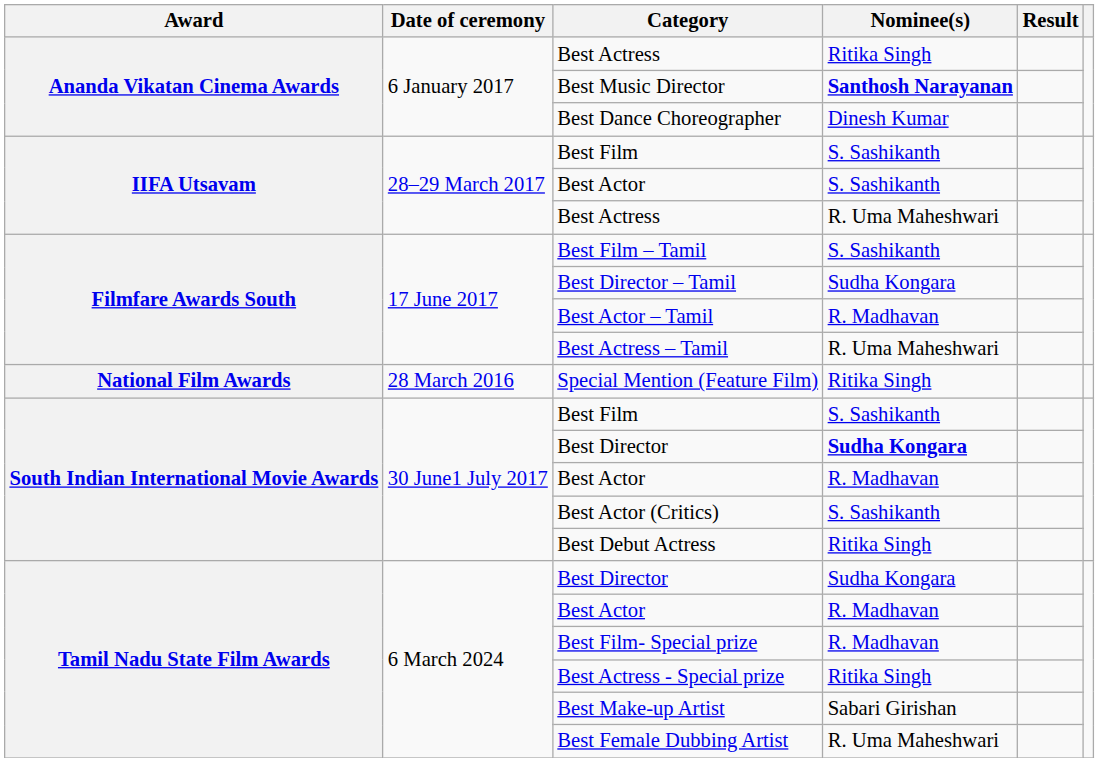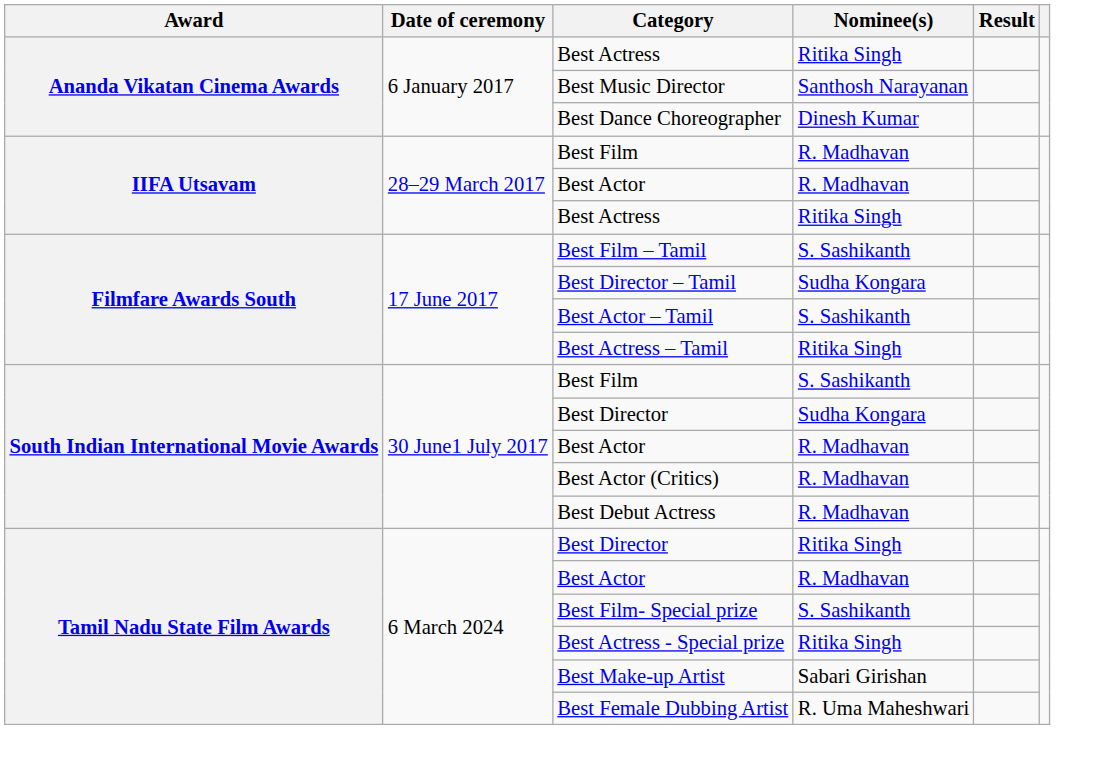Best Music Director | Nominee(s): bold -> normal
IIFA Utsavam / Best Film | Nominee(s): S. Sashikanth -> R. Madhavan
IIFA Utsavam / Best Actor | Nominee(s): S. Sashikanth -> R. Madhavan
IIFA Utsavam / Best Actress | Nominee(s): R. Uma Maheshwari -> Ritika Singh
Best Actor – Tamil | Nominee(s): R. Madhavan -> S. Sashikanth
Best Actress – Tamil | Nominee(s): R. Uma Maheshwari -> Ritika Singh
- row: National Film Awards | 28 March 2016 | Special Mention (Feature Film) | Ritika Singh
South Indian International Movie Awards / Best Director | Nominee(s): bold -> normal
Best Actor (Critics) | Nominee(s): S. Sashikanth -> R. Madhavan
Best Debut Actress | Nominee(s): Ritika Singh -> R. Madhavan
Tamil Nadu State Film Awards / Best Director | Nominee(s): Sudha Kongara -> Ritika Singh
Best Film- Special prize | Nominee(s): R. Madhavan -> S. Sashikanth
